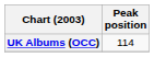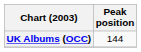UK Albums (OCC) | Peak position: 114 -> 144
